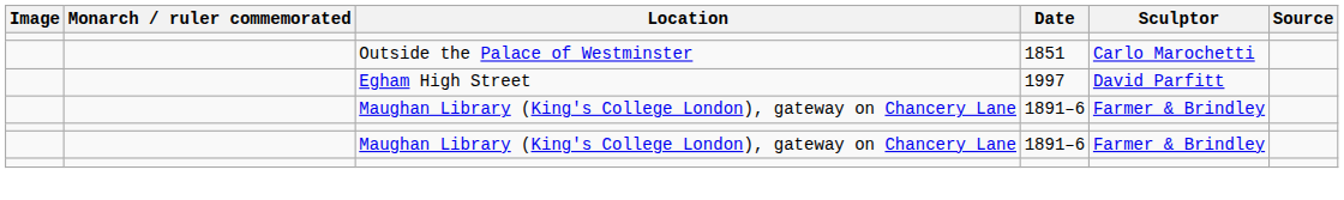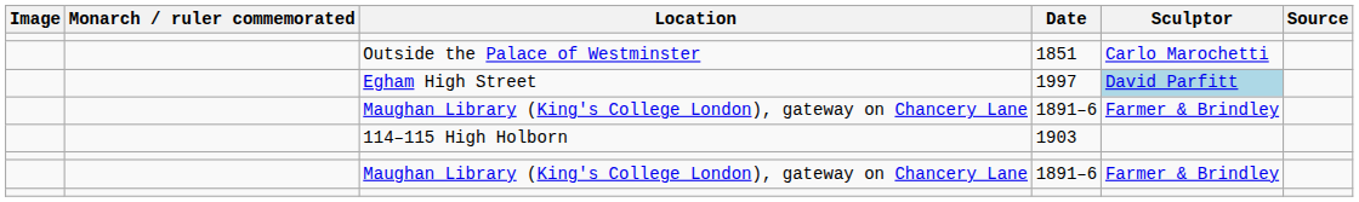Egham High Street | Sculptor: no background -> lightblue background
+ row: 114–115 High Holborn | 1903
